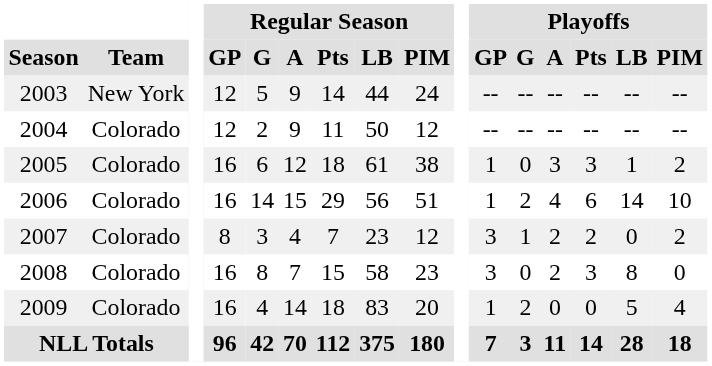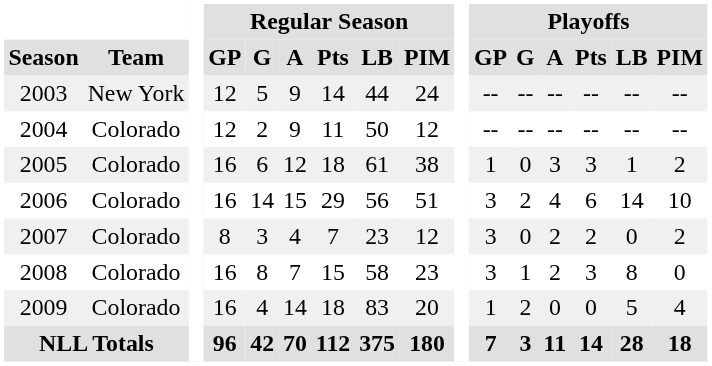2006 | Playoffs / GP: 1 -> 3
2007 | Playoffs / G: 1 -> 0
2008 | Playoffs / G: 0 -> 1
